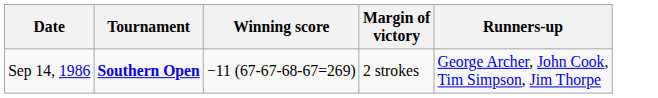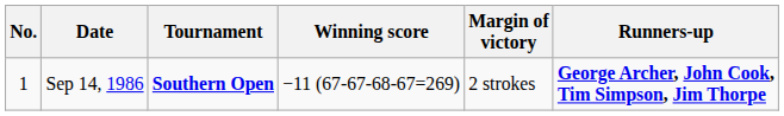+ column: No. | 1
Sep 14, 1986 | Runners-up: normal -> bold
